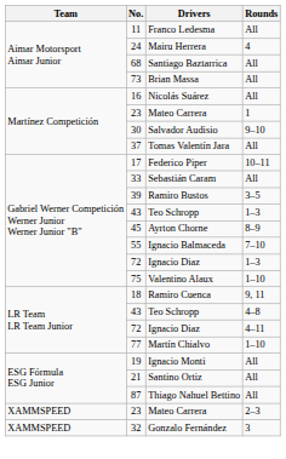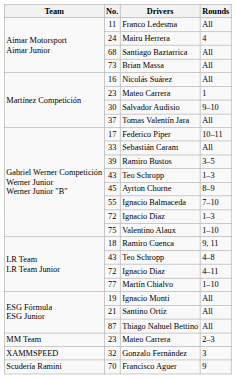23 / 2–3 | Team: XAMMSPEED -> MM Team
+ row: Scudería Ramini | 70 | Francisco Aguer | 9
